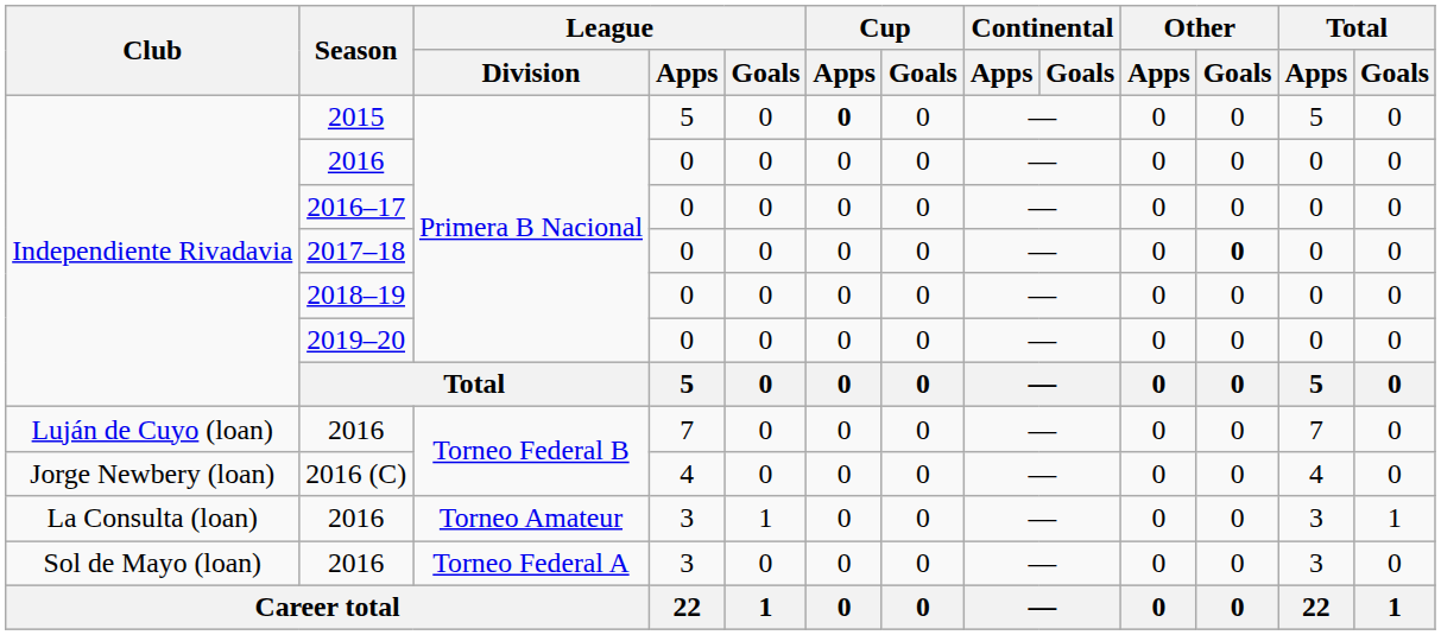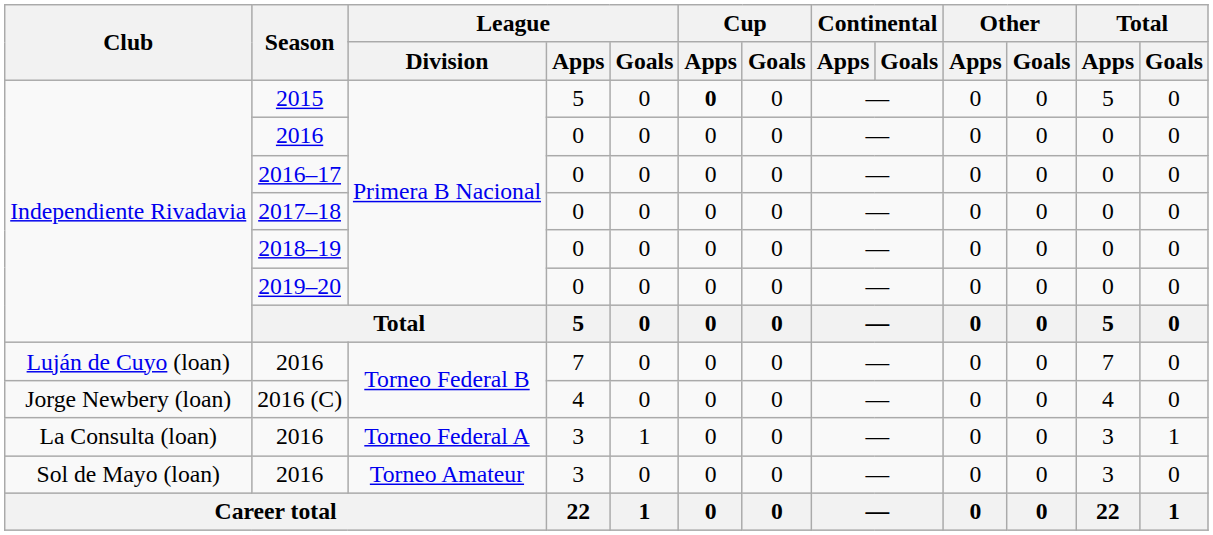2017–18 | Other / Goals: bold -> normal
La Consulta (loan) / 2016 | League / Division: Torneo Amateur -> Torneo Federal A
Sol de Mayo (loan) / 2016 | League / Division: Torneo Federal A -> Torneo Amateur
